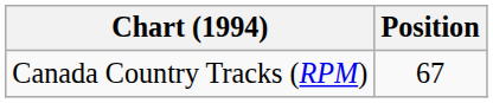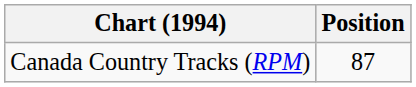Canada Country Tracks (RPM) | Position: 67 -> 87
